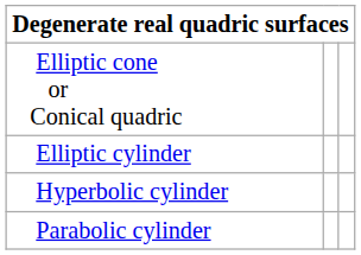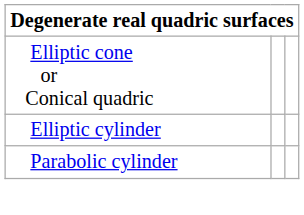- row: Hyperbolic cylinder
